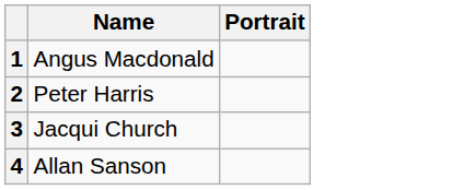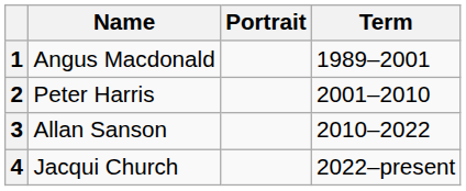+ column: Term | 1989–2001 | 2001–2010 | 2010–2022 | 2022–present
3 | Name: Jacqui Church -> Allan Sanson
4 | Name: Allan Sanson -> Jacqui Church
